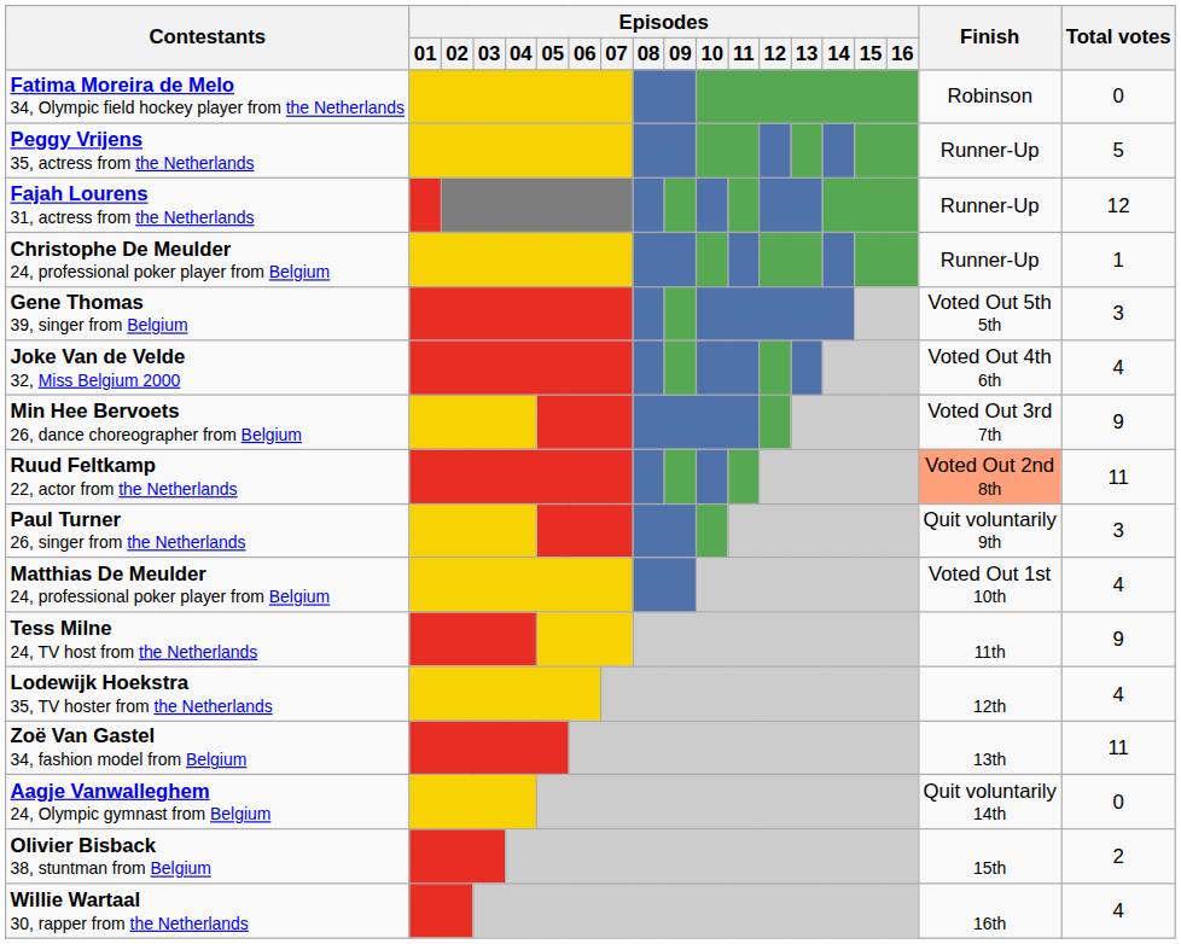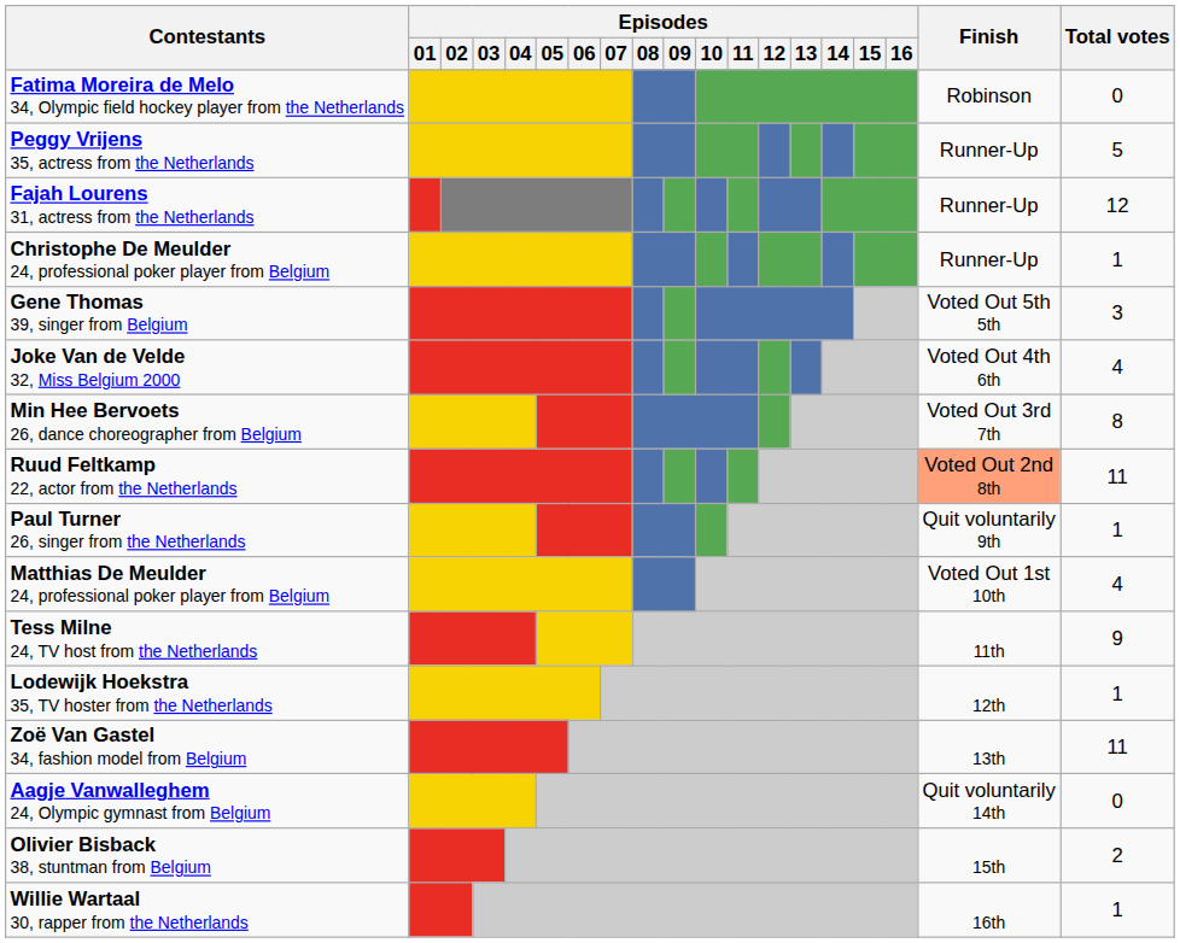Min Hee Bervoets 26, dance choreographer from Belgium | Total votes: 9 -> 8
Paul Turner 26, singer from the Netherlands | Total votes: 3 -> 1
Lodewijk Hoekstra 35, TV hoster from the Netherlands | Total votes: 4 -> 1
Willie Wartaal 30, rapper from the Netherlands | Total votes: 4 -> 1
